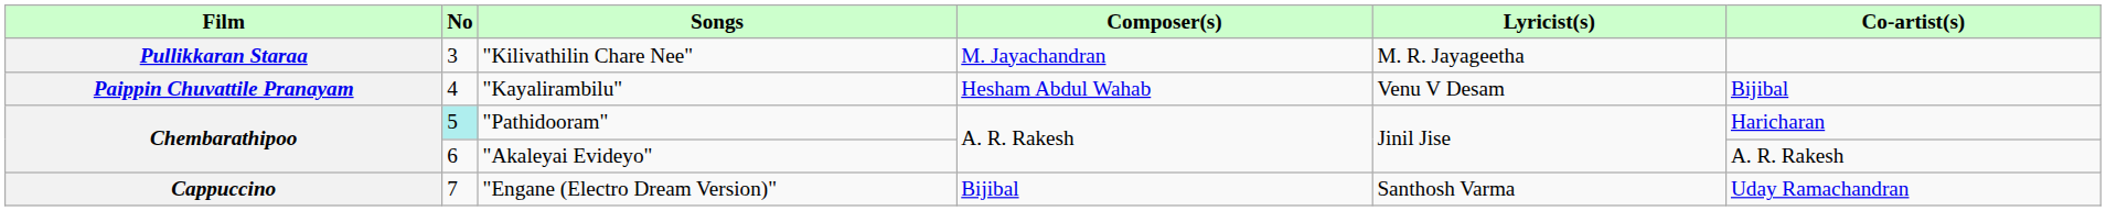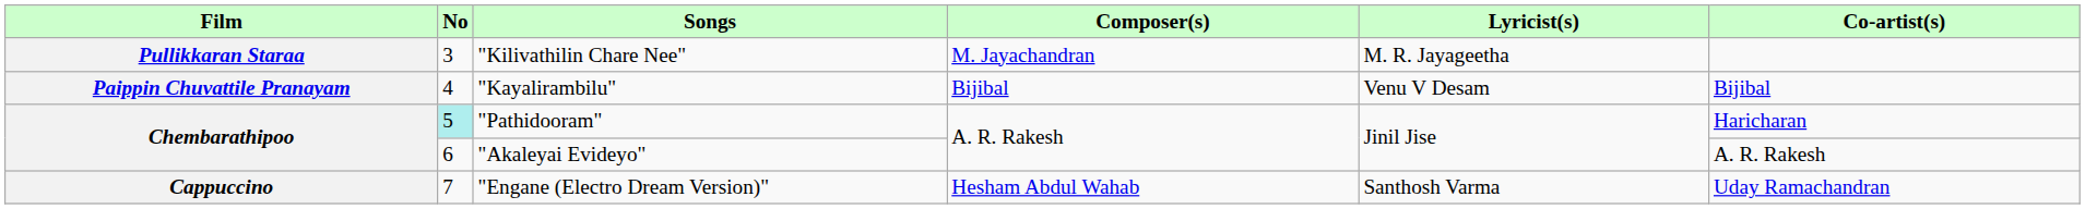"Kayalirambilu" | Composer(s): Hesham Abdul Wahab -> Bijibal
"Engane (Electro Dream Version)" | Composer(s): Bijibal -> Hesham Abdul Wahab
